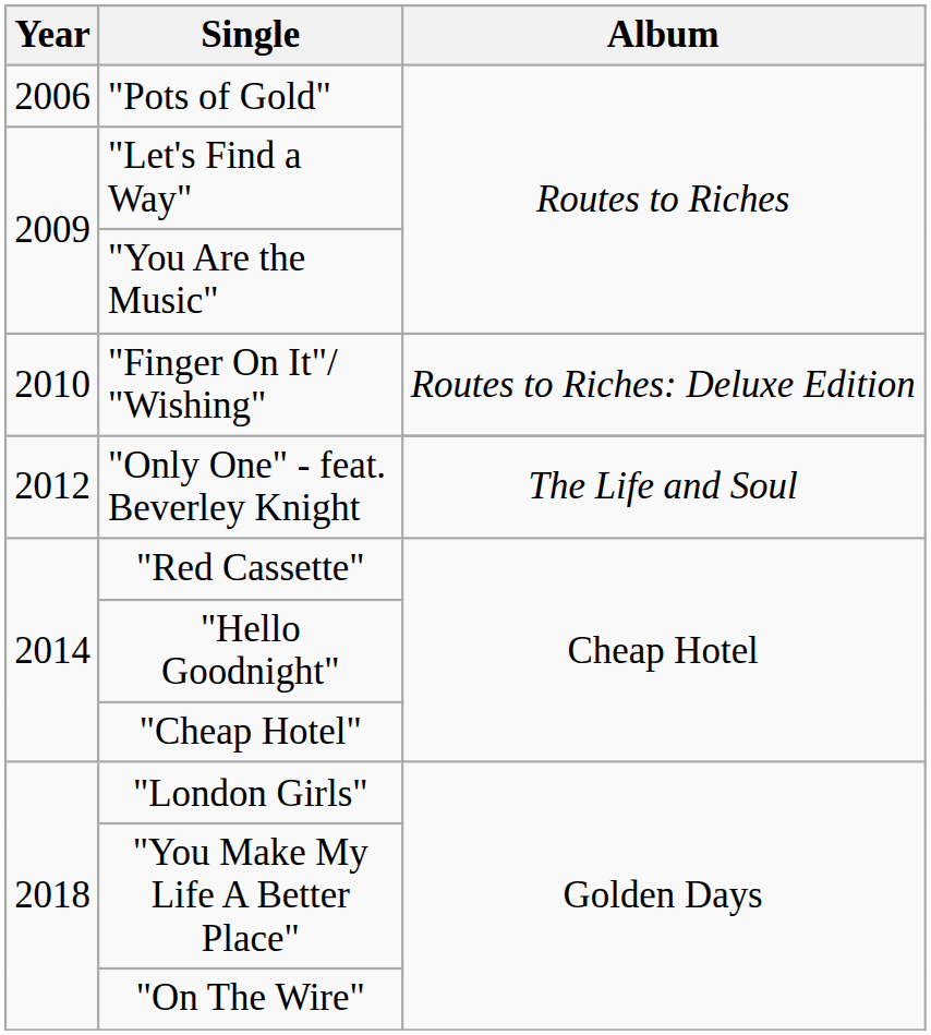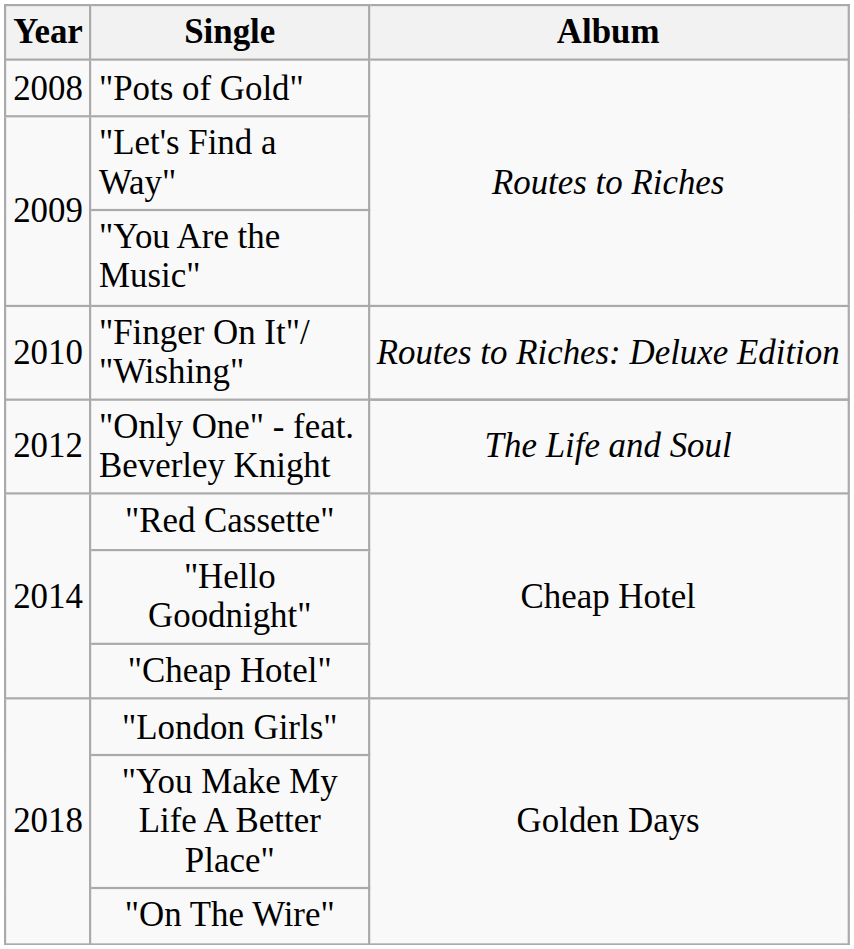"Pots of Gold" | Year: 2006 -> 2008
